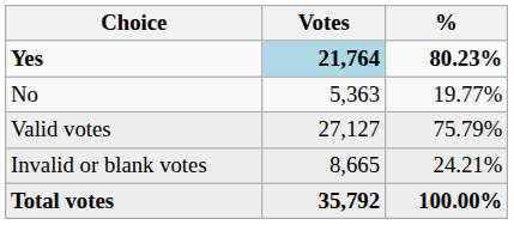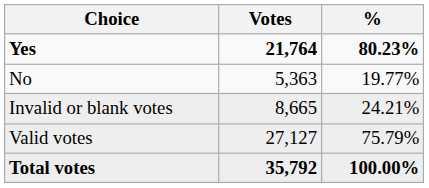Yes | Votes: lightblue background -> no background
rows swapped: Valid votes <-> Invalid or blank votes
